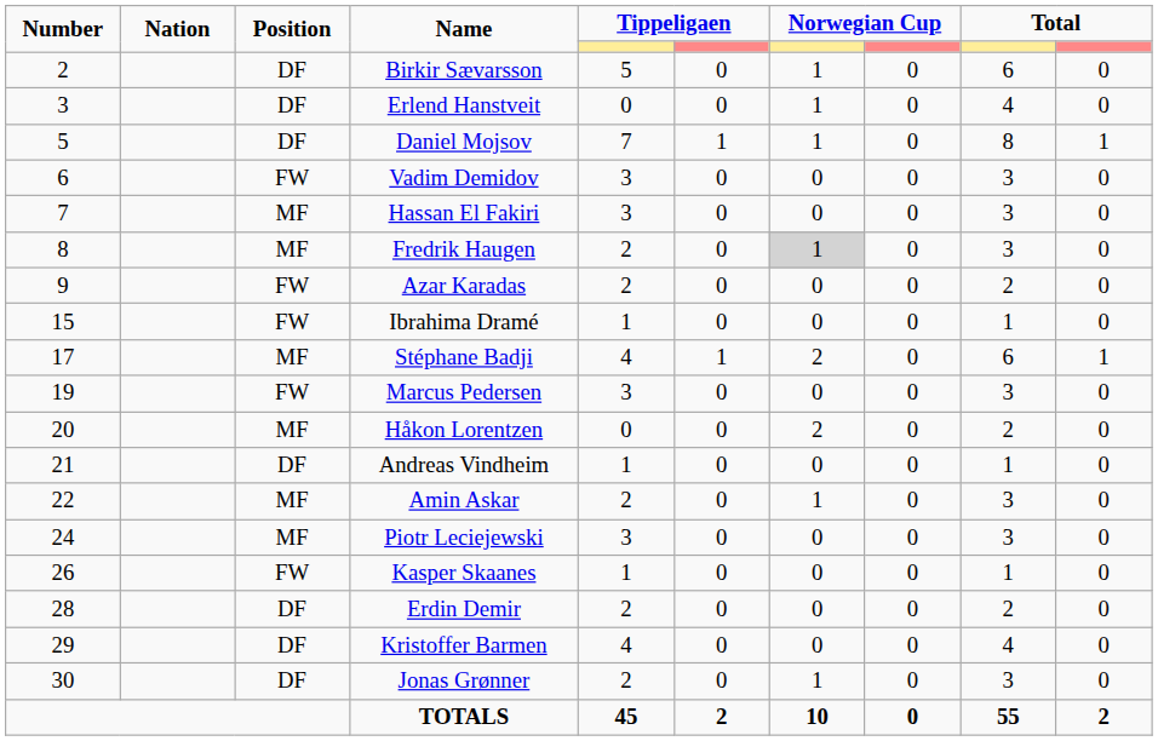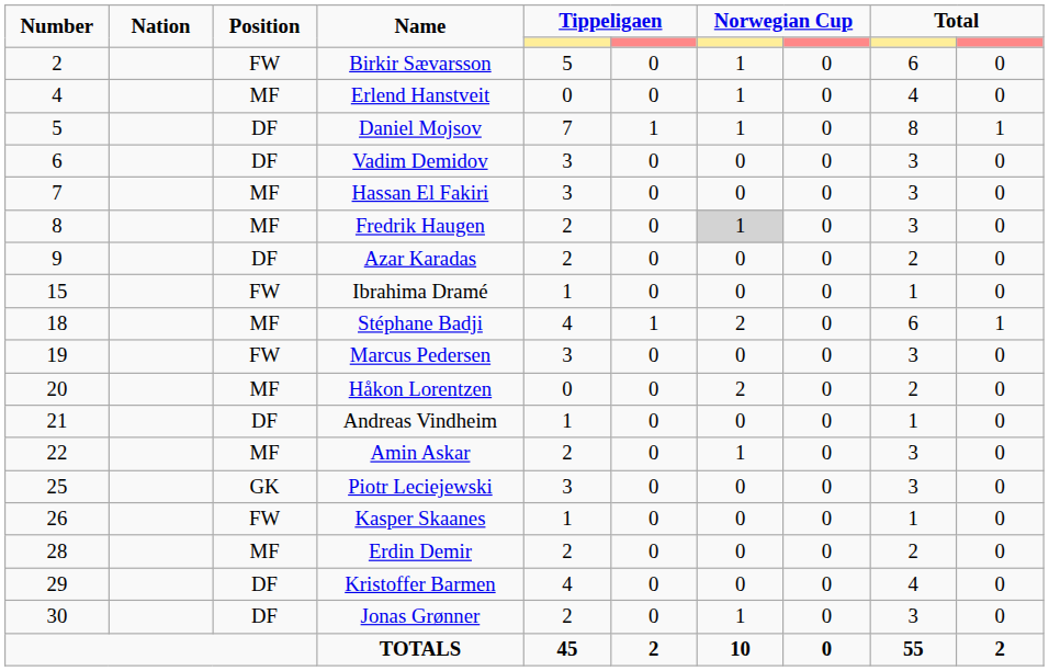Birkir Sævarsson | Position: DF -> FW
Erlend Hanstveit | Number: 3 -> 4
Erlend Hanstveit | Position: DF -> MF
Vadim Demidov | Position: FW -> DF
Azar Karadas | Position: FW -> DF
Stéphane Badji | Number: 17 -> 18
Piotr Leciejewski | Number: 24 -> 25
Piotr Leciejewski | Position: MF -> GK
Erdin Demir | Position: DF -> MF
